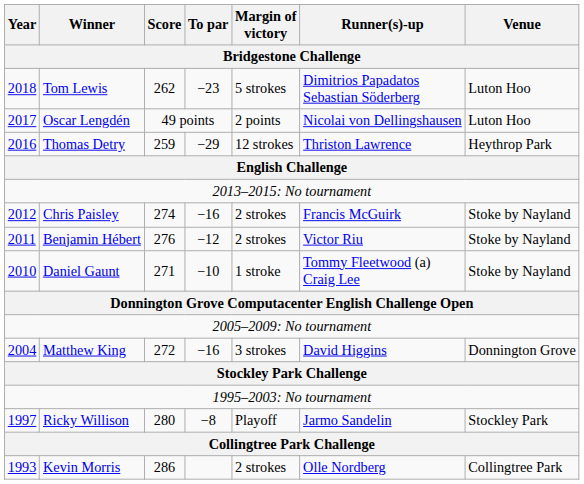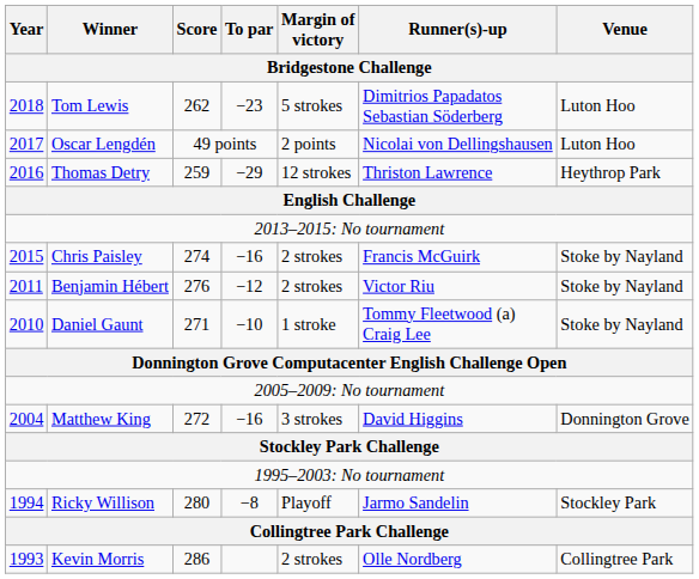Chris Paisley | Year: 2012 -> 2015
Ricky Willison | Year: 1997 -> 1994
